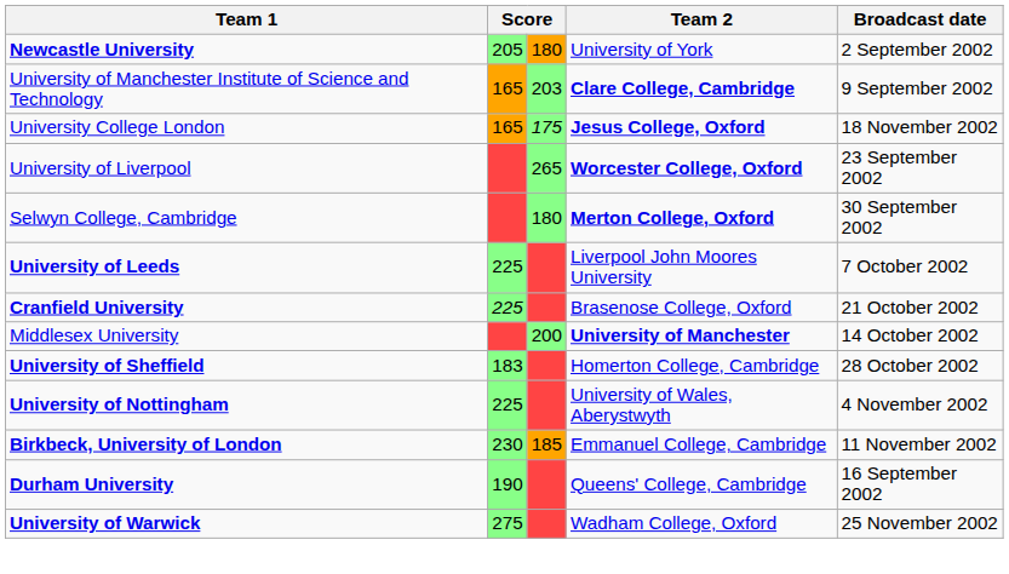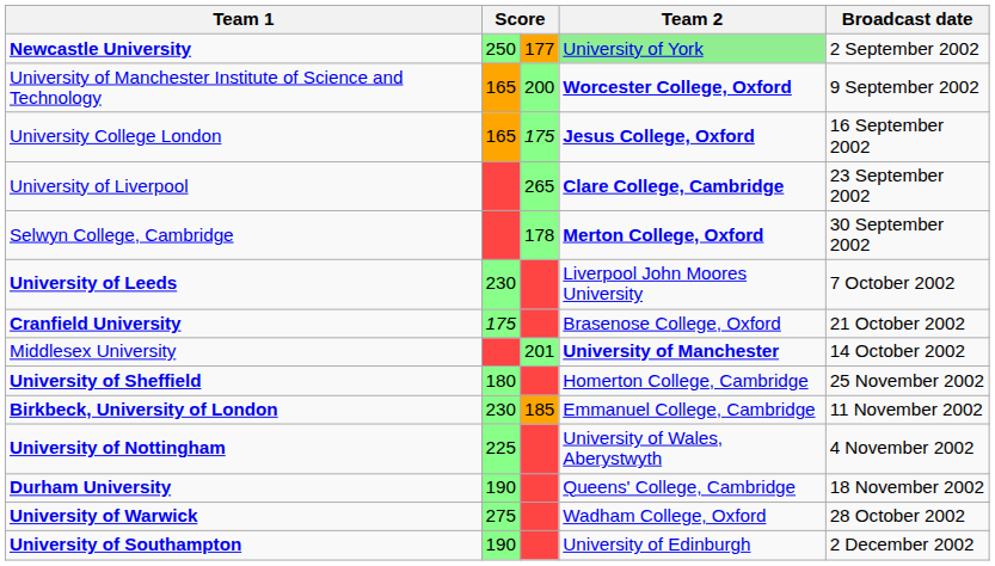Newcastle University | column 2: 205 -> 250
Newcastle University | column 3: 180 -> 177
Newcastle University | Team 2: no background -> lightgreen background
University of Manchester Institute of Science and Technology | column 3: 203 -> 200
University of Manchester Institute of Science and Technology | Team 2: Clare College, Cambridge -> Worcester College, Oxford
University College London | Broadcast date: 18 November 2002 -> 16 September 2002
University of Liverpool | Team 2: Worcester College, Oxford -> Clare College, Cambridge
Selwyn College, Cambridge | column 3: 180 -> 178
University of Leeds | column 2: 225 -> 230
Cranfield University | column 2: 225 -> 175
Middlesex University | column 3: 200 -> 201
University of Sheffield | column 2: 183 -> 180
University of Sheffield | Broadcast date: 28 October 2002 -> 25 November 2002
rows swapped: University of Nottingham <-> Birkbeck, University of London
Durham University | Broadcast date: 16 September 2002 -> 18 November 2002
University of Warwick | Broadcast date: 25 November 2002 -> 28 October 2002
+ row: University of Southampton | 190 | University of Edinburgh | 2 December 2002
